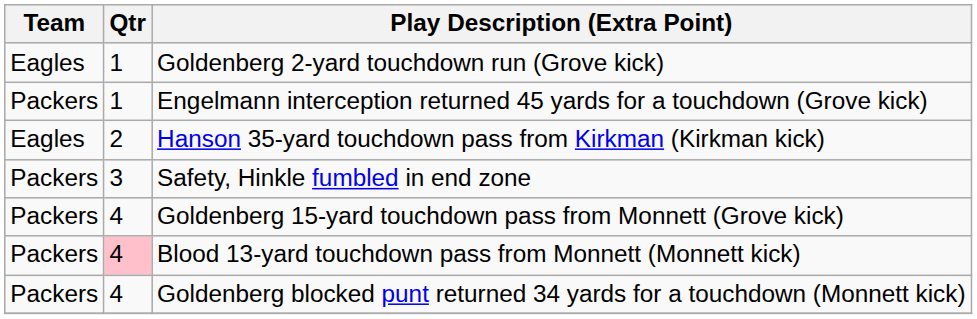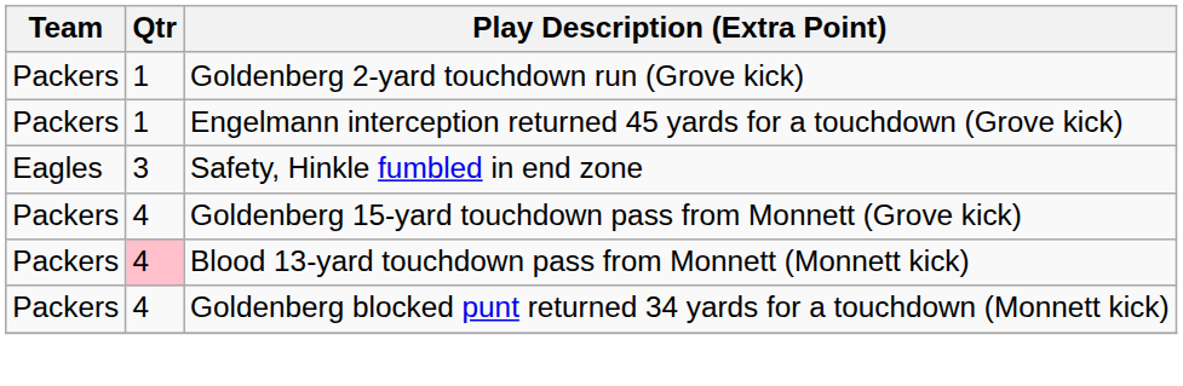Goldenberg 2-yard touchdown run (Grove kick) | Team: Eagles -> Packers
- row: Eagles | 2 | Hanson 35-yard touchdown pass from Kirkman (Kirkman kick)
Safety, Hinkle fumbled in end zone | Team: Packers -> Eagles
